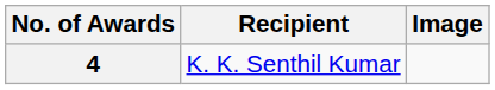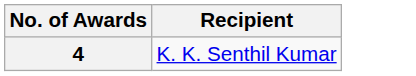- column: Image
